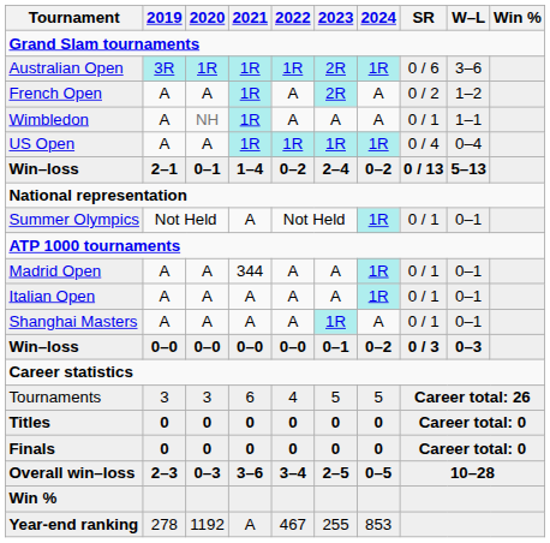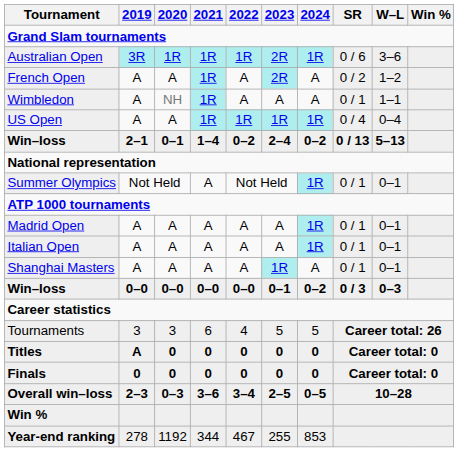Madrid Open | 2021: 344 -> A
Titles | 2019: 0 -> A
Year-end ranking | 2021: A -> 344
